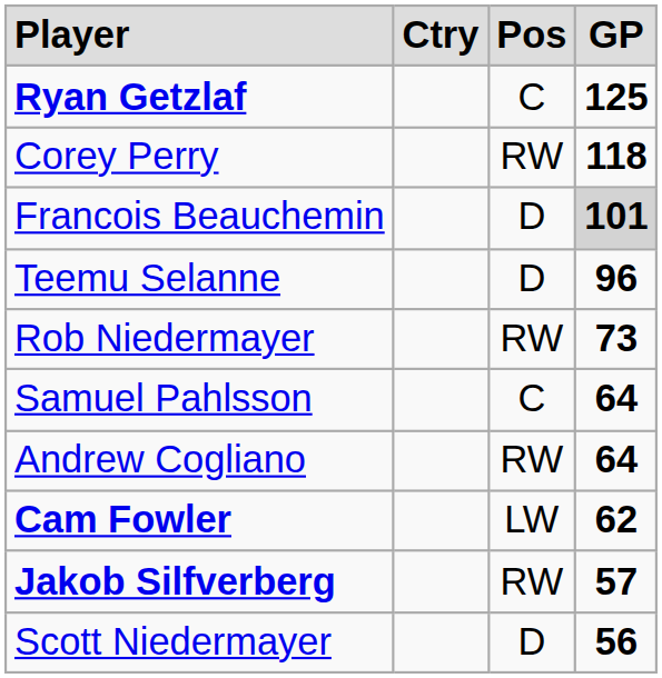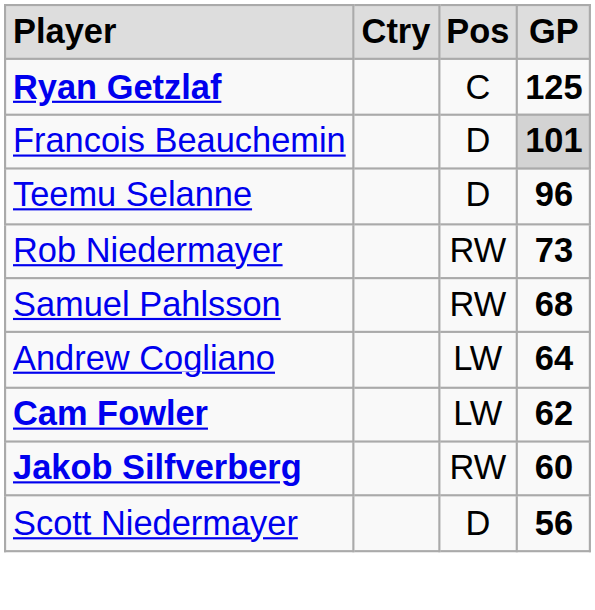- row: Corey Perry | RW | 118
Samuel Pahlsson | column 3: C -> RW
Samuel Pahlsson | column 4: 64 -> 68
Andrew Cogliano | column 3: RW -> LW
Jakob Silfverberg | column 4: 57 -> 60
